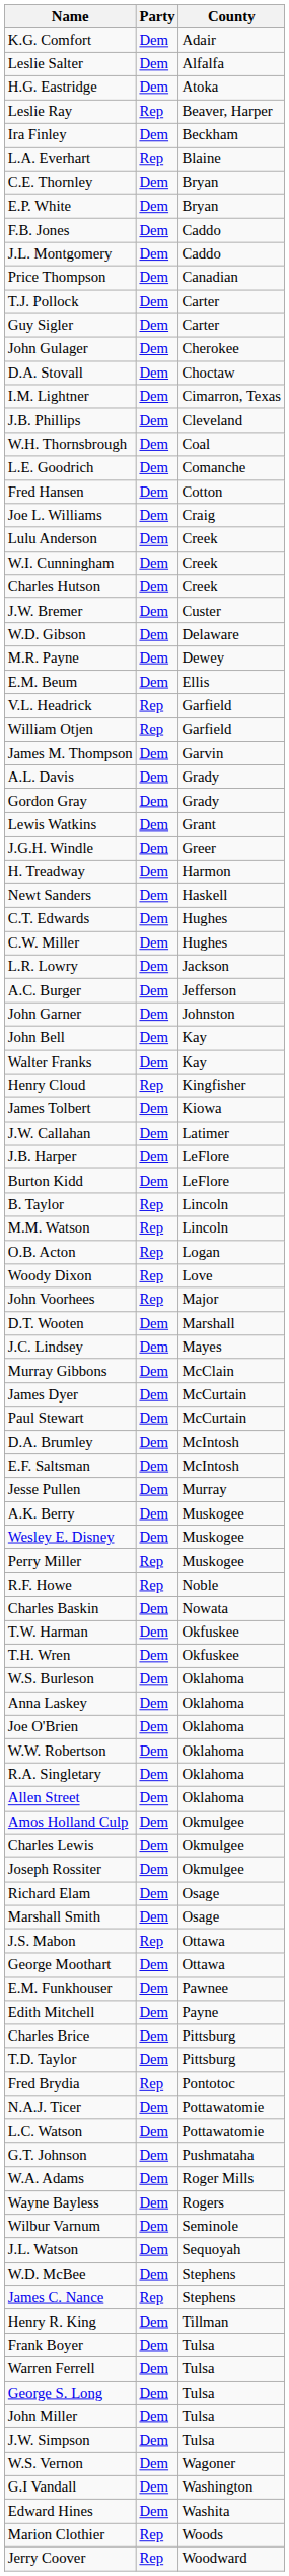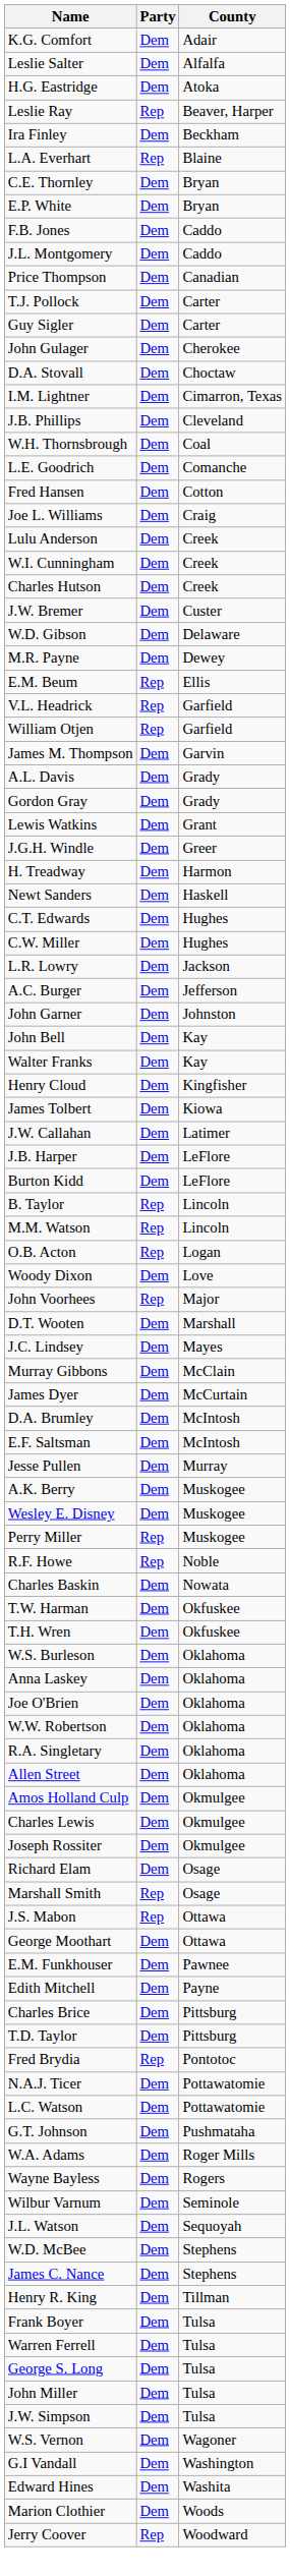E.M. Beum | Party: Dem -> Rep
Henry Cloud | Party: Rep -> Dem
Woody Dixon | Party: Rep -> Dem
- row: Paul Stewart | Dem | McCurtain
Marshall Smith | Party: Dem -> Rep
James C. Nance | Party: Rep -> Dem
Marion Clothier | Party: Rep -> Dem
